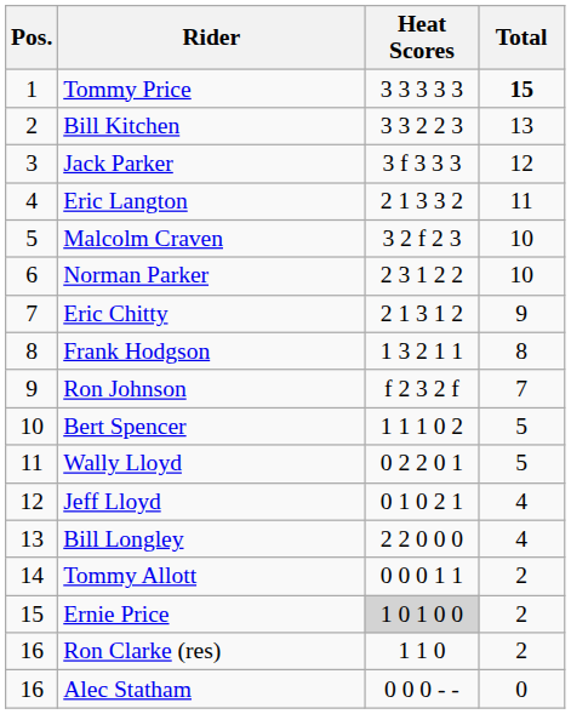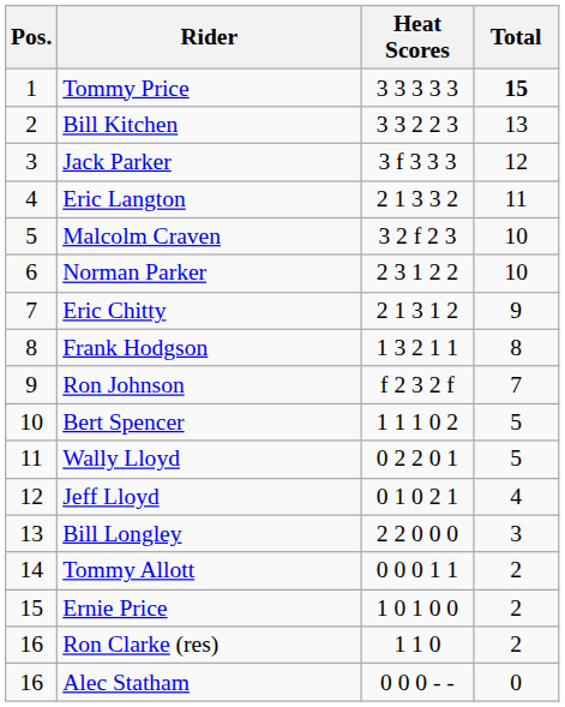Bill Longley | Total: 4 -> 3
Ernie Price | Heat Scores: lightgrey background -> no background
